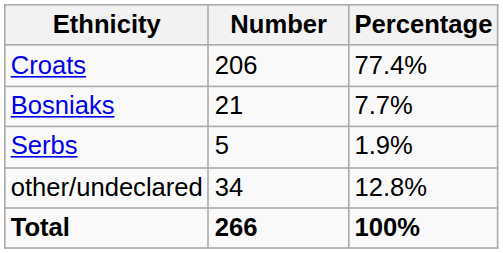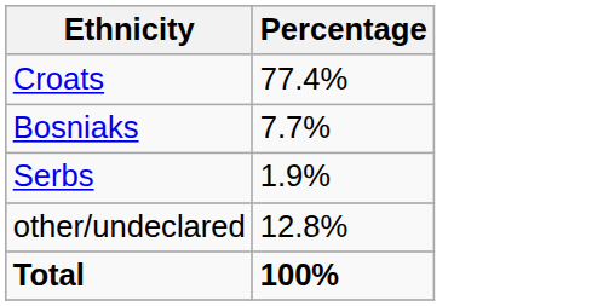- column: Number | 206 | 21 | 5 | 34 | 266
